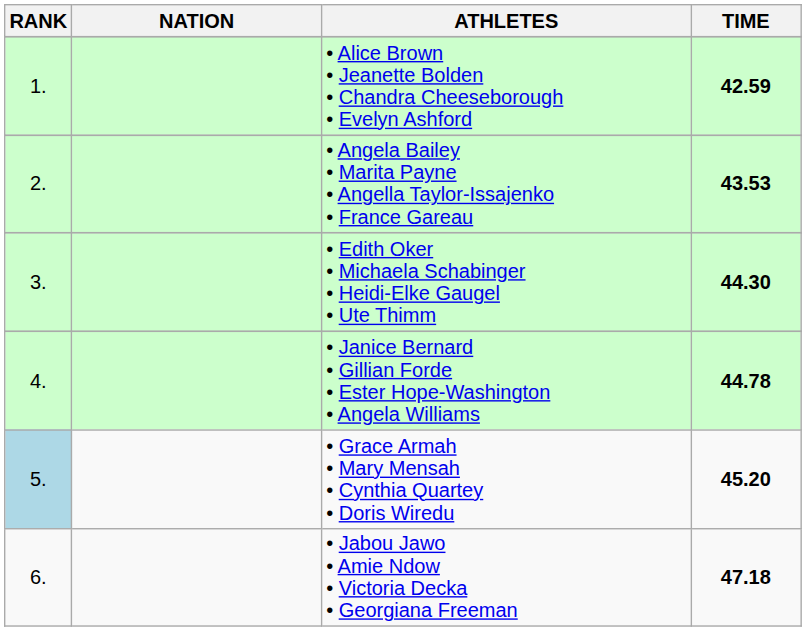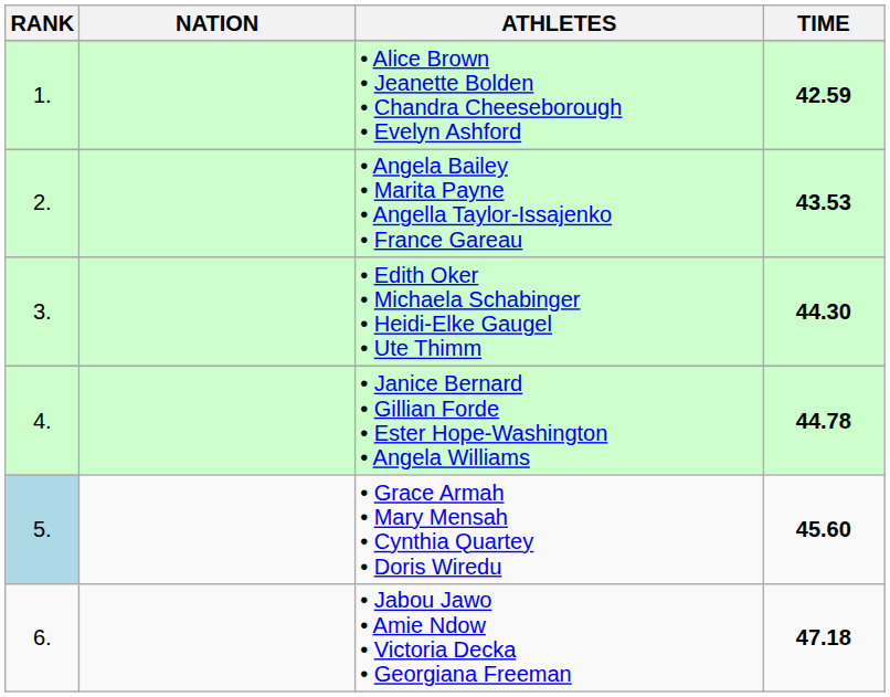• Grace Armah • Mary Mensah • Cynthia Quartey • Doris Wiredu | TIME: 45.20 -> 45.60
